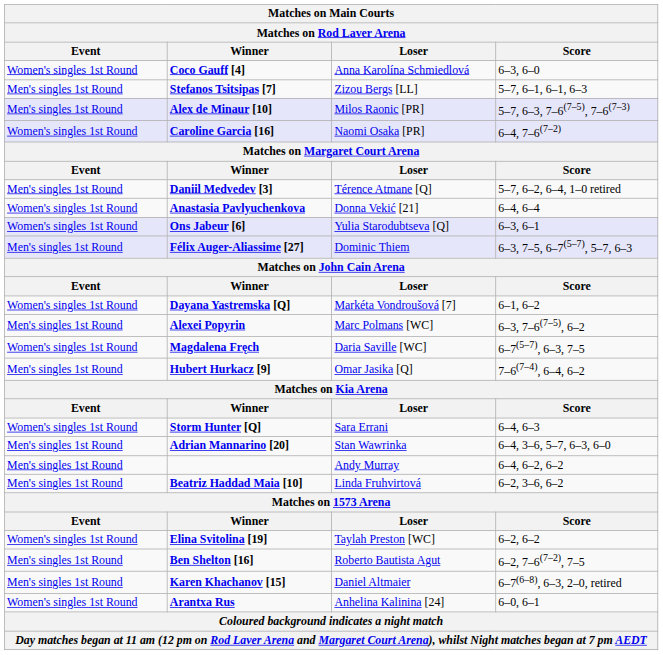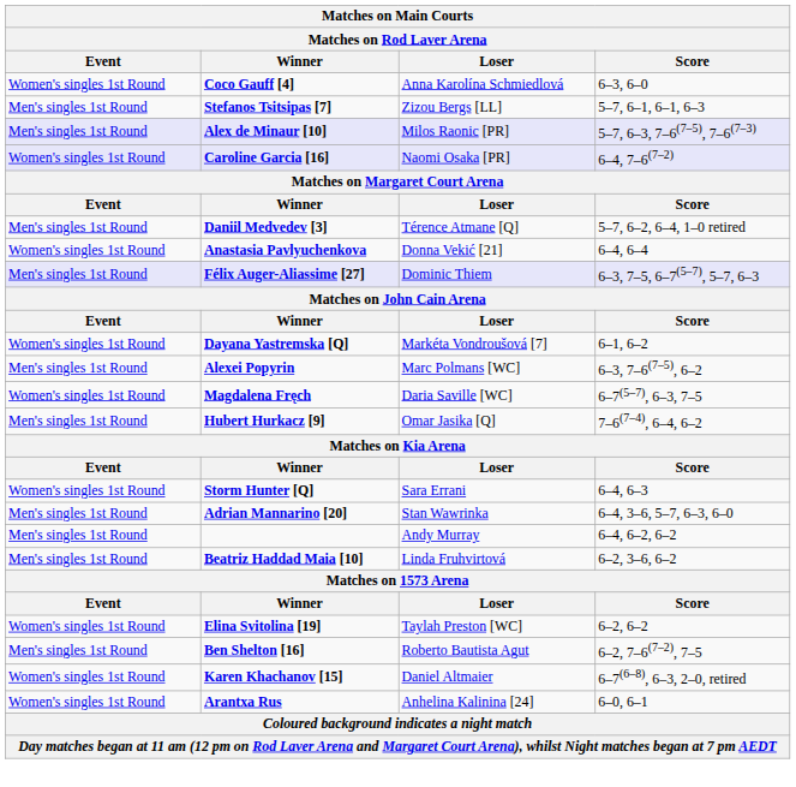- row: Women's singles 1st Round | Ons Jabeur [6] | Yulia Starodubtseva [Q] | 6–3, 6–1
Karen Khachanov [15] | Event: Men's singles 1st Round -> Women's singles 1st Round
